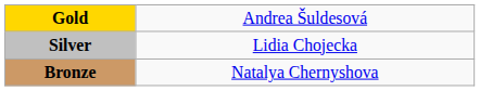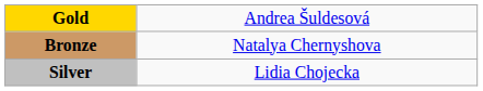rows swapped: Silver <-> Bronze
